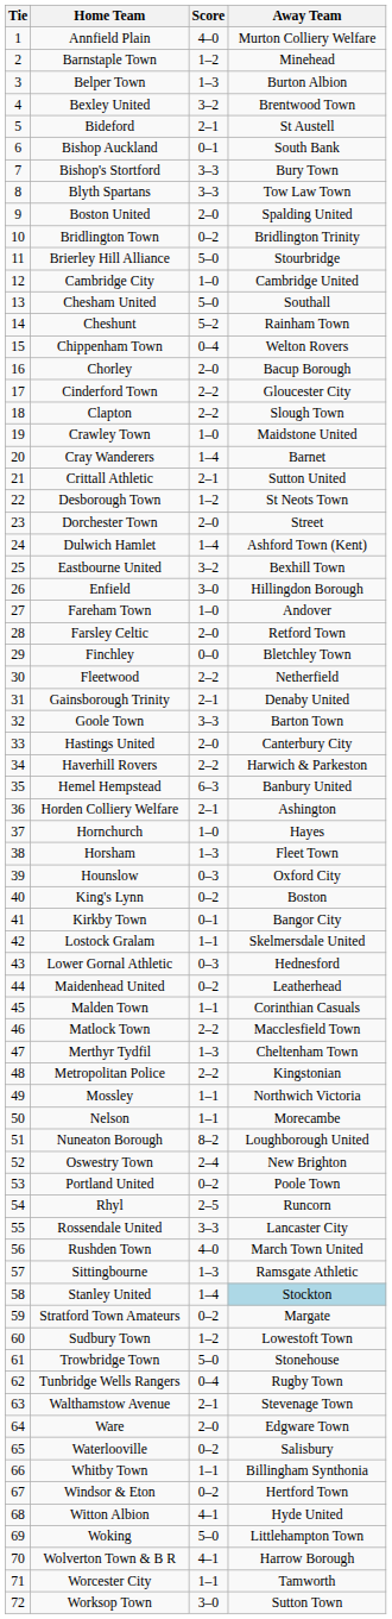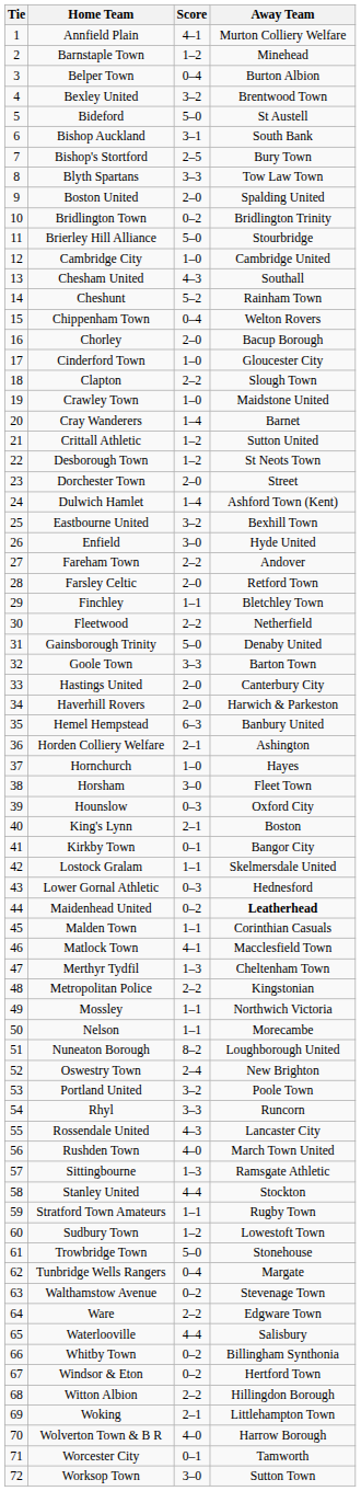Annfield Plain | Score: 4–0 -> 4–1
Belper Town | Score: 1–3 -> 0–4
Bideford | Score: 2–1 -> 5–0
Bishop Auckland | Score: 0–1 -> 3–1
Bishop's Stortford | Score: 3–3 -> 2–5
Chesham United | Score: 5–0 -> 4–3
Cinderford Town | Score: 2–2 -> 1–0
Crittall Athletic | Score: 2–1 -> 1–2
Enfield | Away Team: Hillingdon Borough -> Hyde United
Fareham Town | Score: 1–0 -> 2–2
Finchley | Score: 0–0 -> 1–1
Gainsborough Trinity | Score: 2–1 -> 5–0
Haverhill Rovers | Score: 2–2 -> 2–0
Horsham | Score: 1–3 -> 3–0
King's Lynn | Score: 0–2 -> 2–1
Maidenhead United | Away Team: normal -> bold
Matlock Town | Score: 2–2 -> 4–1
Portland United | Score: 0–2 -> 3–2
Rhyl | Score: 2–5 -> 3–3
Rossendale United | Score: 3–3 -> 4–3
Stanley United | Score: 1–4 -> 4–4
Stanley United | Away Team: lightblue background -> no background
Stratford Town Amateurs | Score: 0–2 -> 1–1
Stratford Town Amateurs | Away Team: Margate -> Rugby Town
Tunbridge Wells Rangers | Away Team: Rugby Town -> Margate
Walthamstow Avenue | Score: 2–1 -> 0–2
Ware | Score: 2–0 -> 2–2
Waterlooville | Score: 0–2 -> 4–4
Whitby Town | Score: 1–1 -> 0–2
Witton Albion | Score: 4–1 -> 2–2
Witton Albion | Away Team: Hyde United -> Hillingdon Borough
Woking | Score: 5–0 -> 2–1
Wolverton Town & B R | Score: 4–1 -> 4–0
Worcester City | Score: 1–1 -> 0–1
